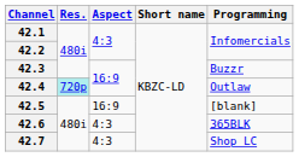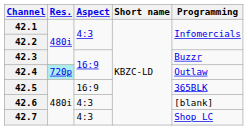42.5 | Programming: [blank] -> 365BLK
42.6 | Programming: 365BLK -> [blank]
